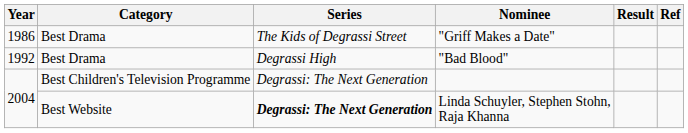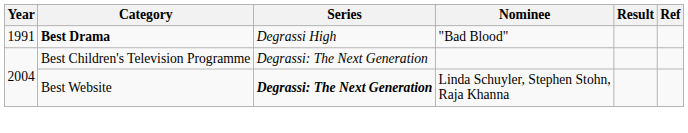- row: 1986 | Best Drama | The Kids of Degrassi Street | "Griff Makes a Date"
"Bad Blood" | Year: 1992 -> 1991
"Bad Blood" | Category: normal -> bold
